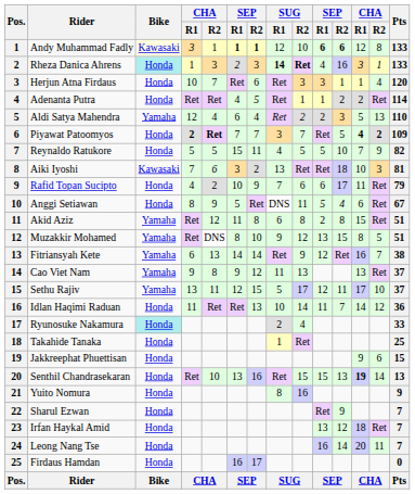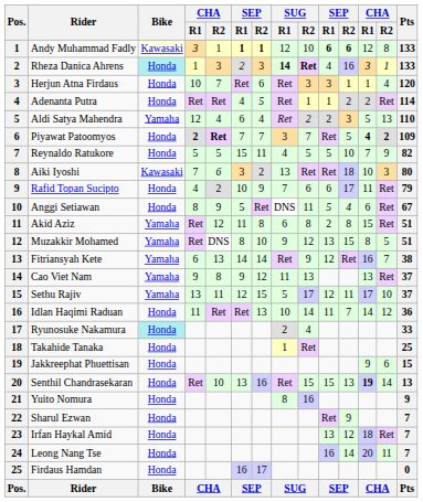Aiki Iyoshi | Pts: 81 -> 80
